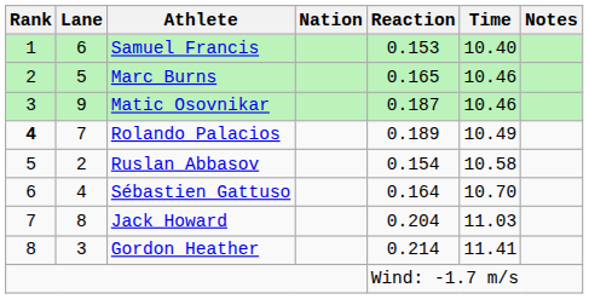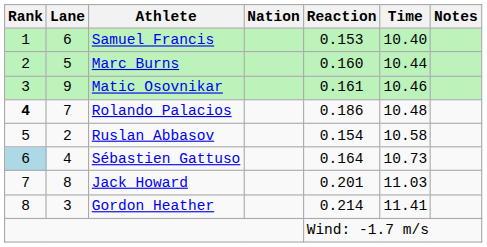Marc Burns | Reaction: 0.165 -> 0.160
Marc Burns | Time: 10.46 -> 10.44
Matic Osovnikar | Reaction: 0.187 -> 0.161
Rolando Palacios | Reaction: 0.189 -> 0.186
Rolando Palacios | Time: 10.49 -> 10.48
Sébastien Gattuso | Rank: no background -> lightblue background
Sébastien Gattuso | Time: 10.70 -> 10.73
Jack Howard | Reaction: 0.204 -> 0.201
